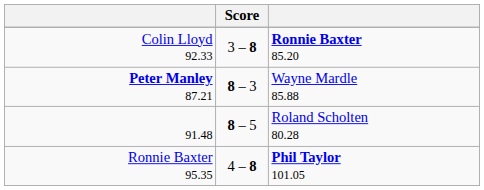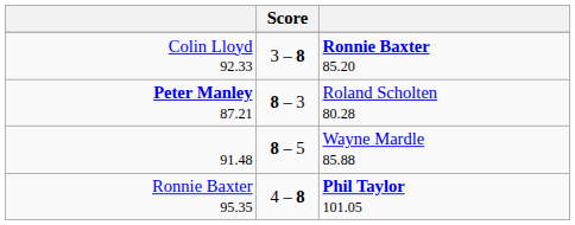Peter Manley 87.21 | column 3: Wayne Mardle 85.88 -> Roland Scholten 80.28
91.48 | column 3: Roland Scholten 80.28 -> Wayne Mardle 85.88
